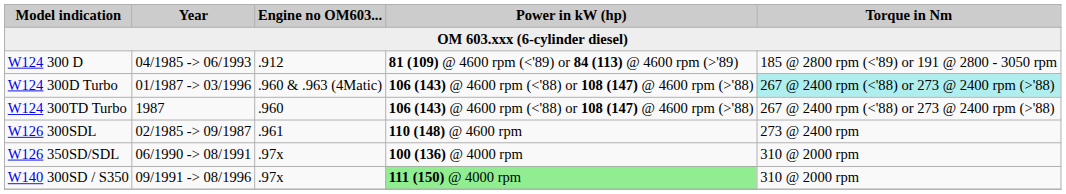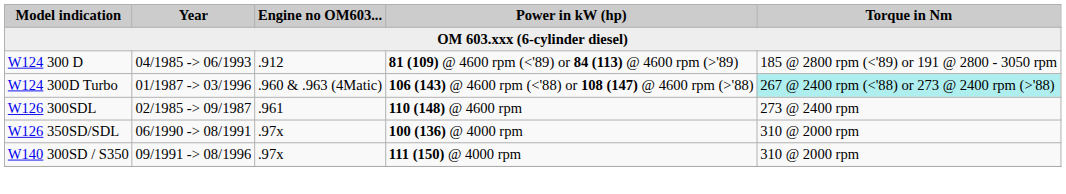- row: W124 300TD Turbo | 1987 | .960 | 106 (143) @ 4600 rpm (<'88) or 108 (147) @ 4600 rpm (>'88) | 267 @ 2400 rpm ('88)
W140 300SD / S350 | Power in kW (hp): lightgreen background -> no background
